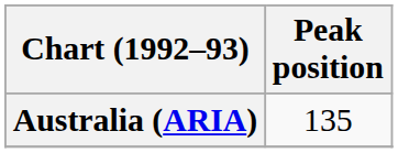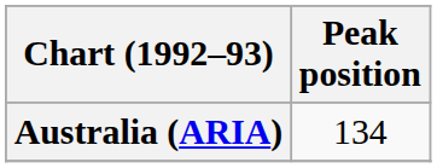Australia (ARIA) | Peak position: 135 -> 134
